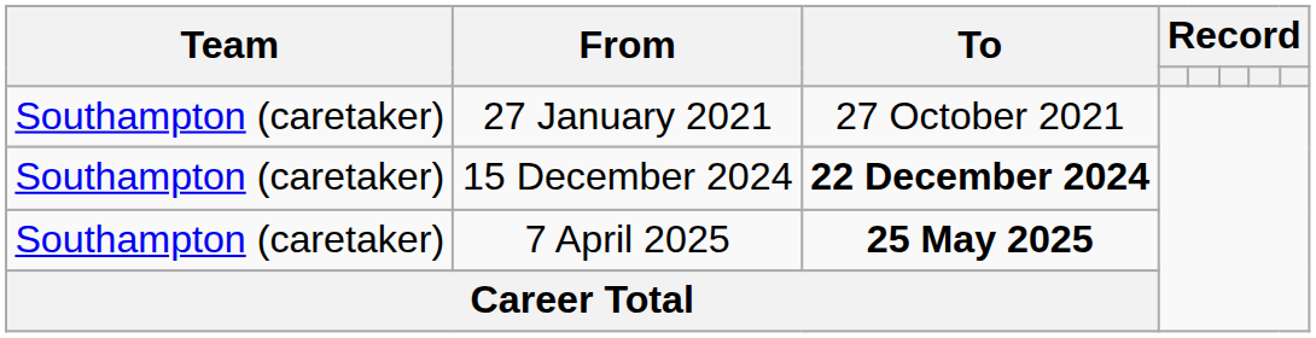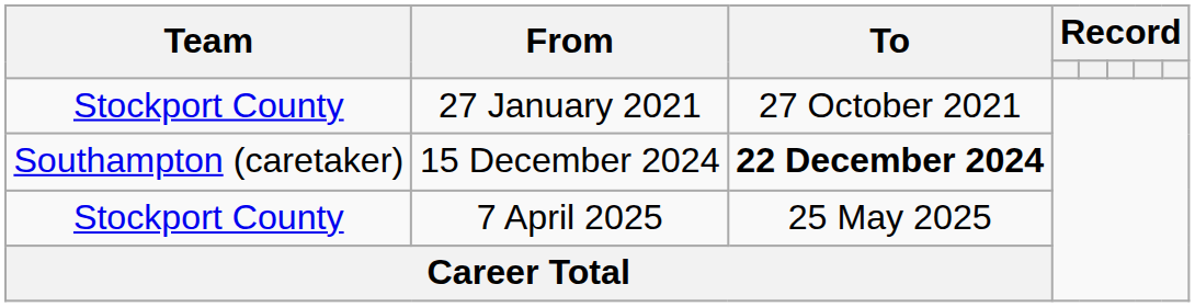27 January 2021 | Team: Southampton (caretaker) -> Stockport County
7 April 2025 | Team: Southampton (caretaker) -> Stockport County
7 April 2025 | To: bold -> normal
